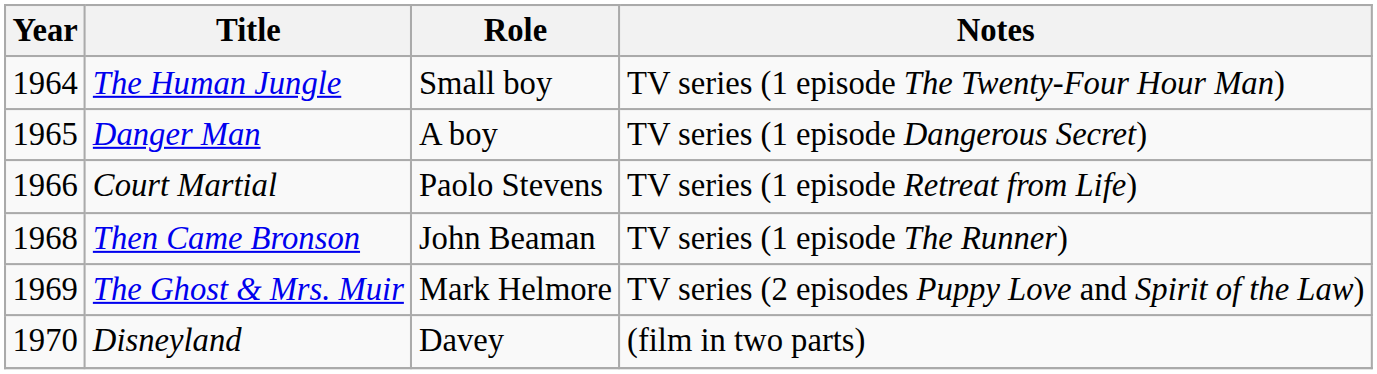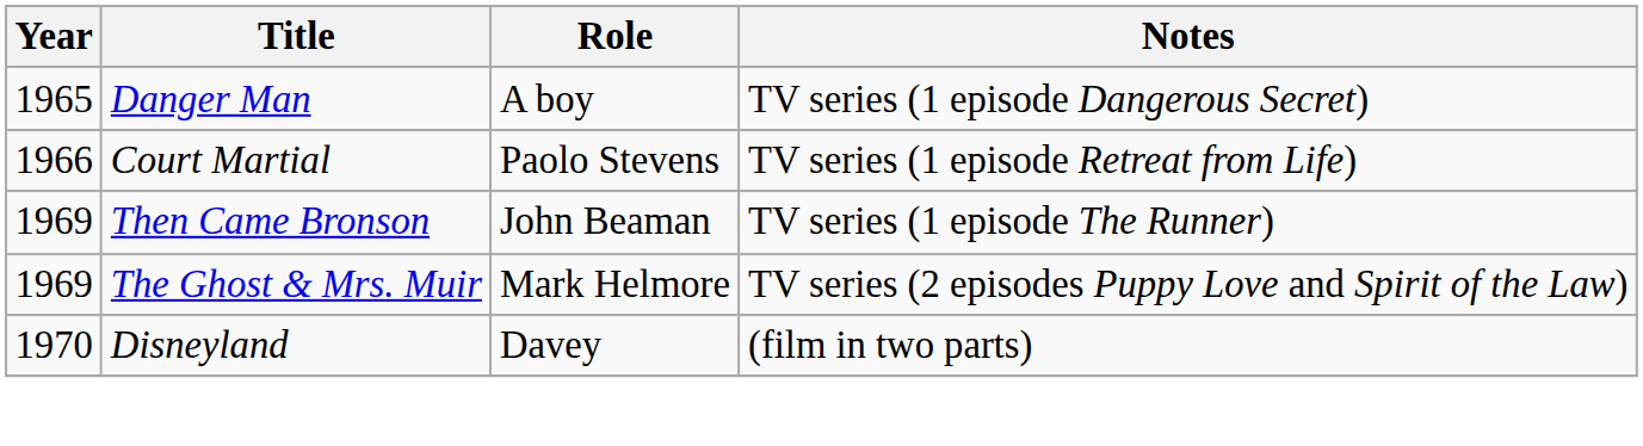- row: 1964 | The Human Jungle | Small boy | TV series (1 episode The Twenty-Four Hour Man)
Then Came Bronson | Year: 1968 -> 1969
